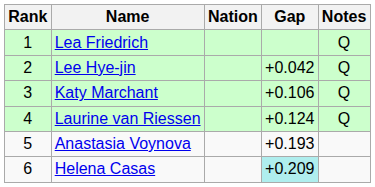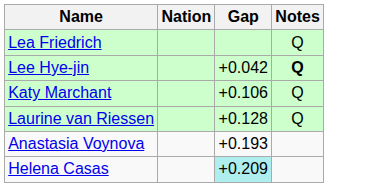- column: Rank | 1 | 2 | 3 | 4 | 5 | 6
Lee Hye-jin | Notes: normal -> bold
Laurine van Riessen | Gap: +0.124 -> +0.128
